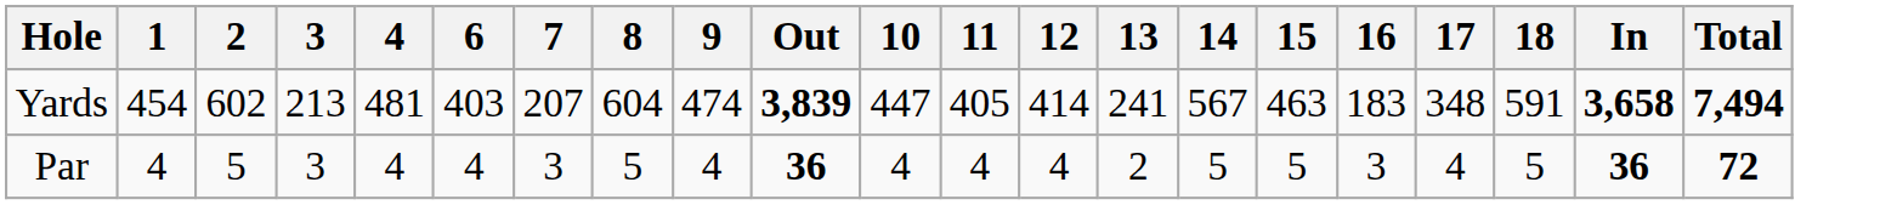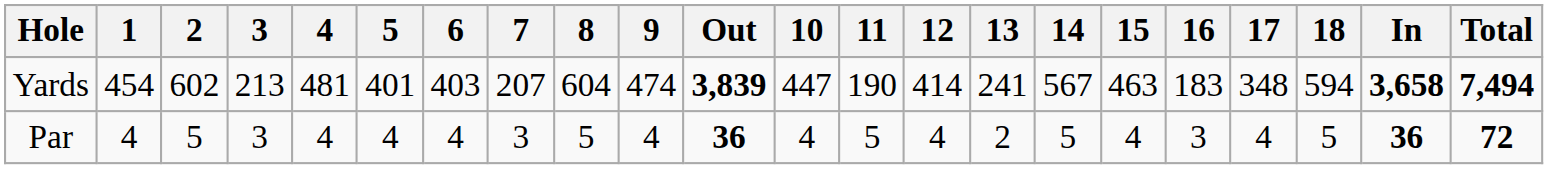+ column: 5 | 401 | 4
Yards | 11: 405 -> 190
Yards | 18: 591 -> 594
Par | 11: 4 -> 5
Par | 15: 5 -> 4
